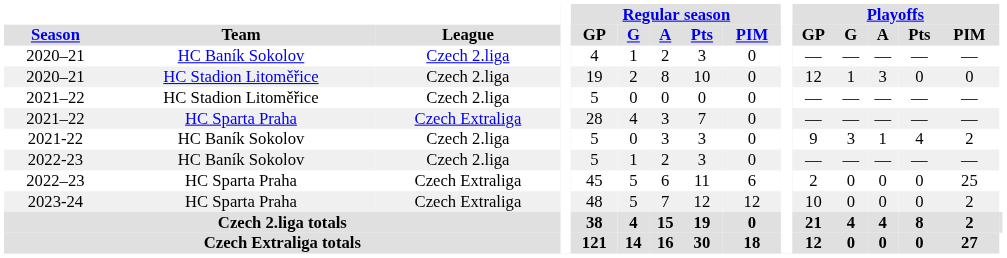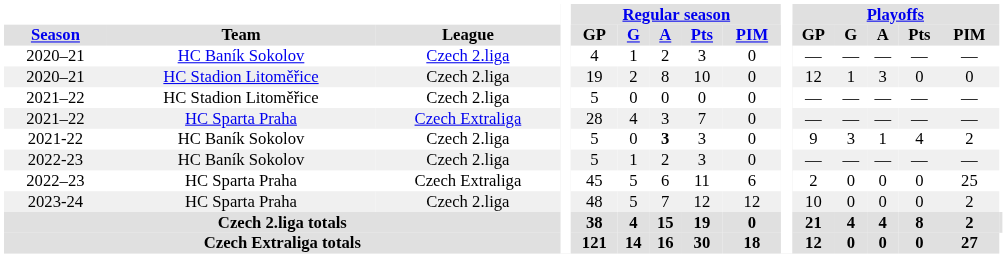2021-22 | Regular season / A: normal -> bold
2023-24 | League: Czech Extraliga -> Czech 2.liga
